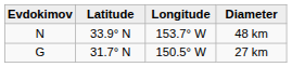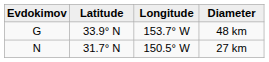48 km | Evdokimov: N -> G
27 km | Evdokimov: G -> N
